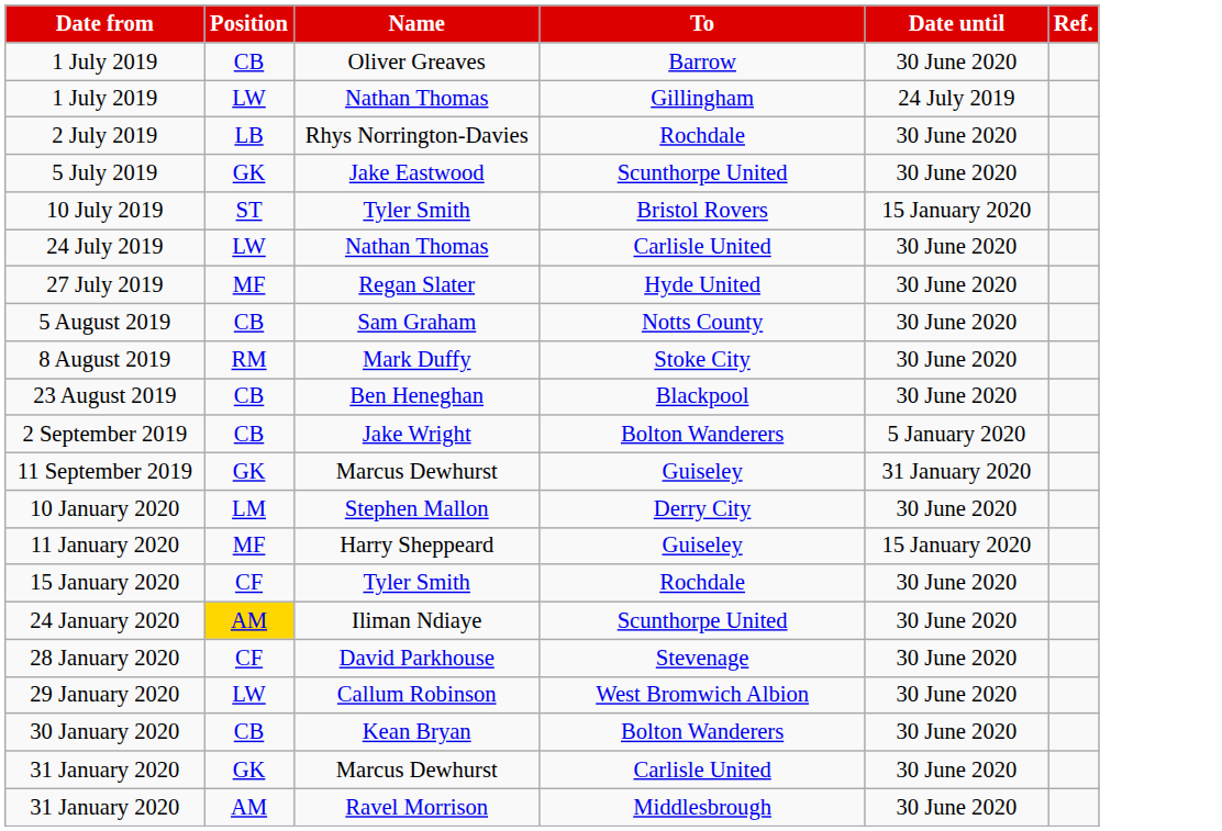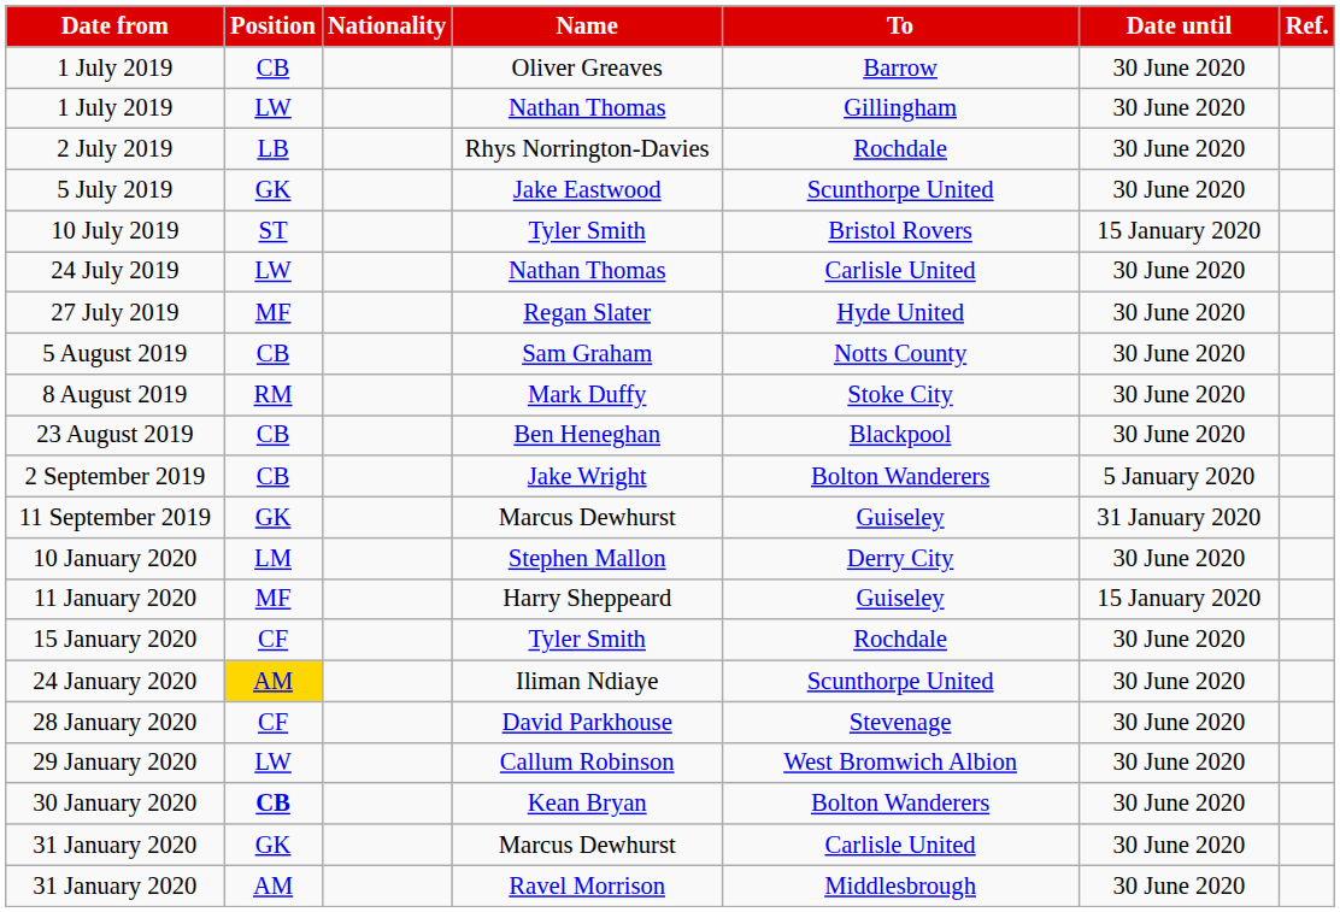+ column: Nationality
1 July 2019 / Nathan Thomas | Date until: 24 July 2019 -> 30 June 2020
30 January 2020 | Position: normal -> bold
